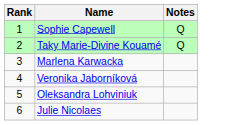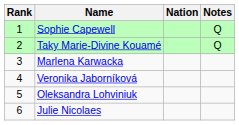+ column: Nation
